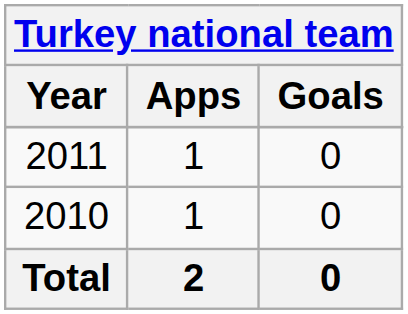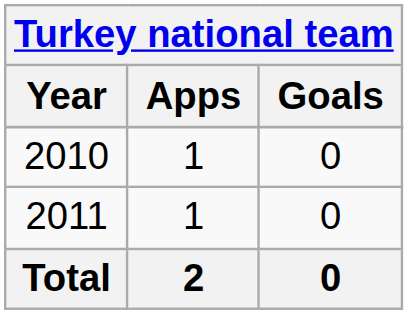rows swapped: 2010 <-> 2011
